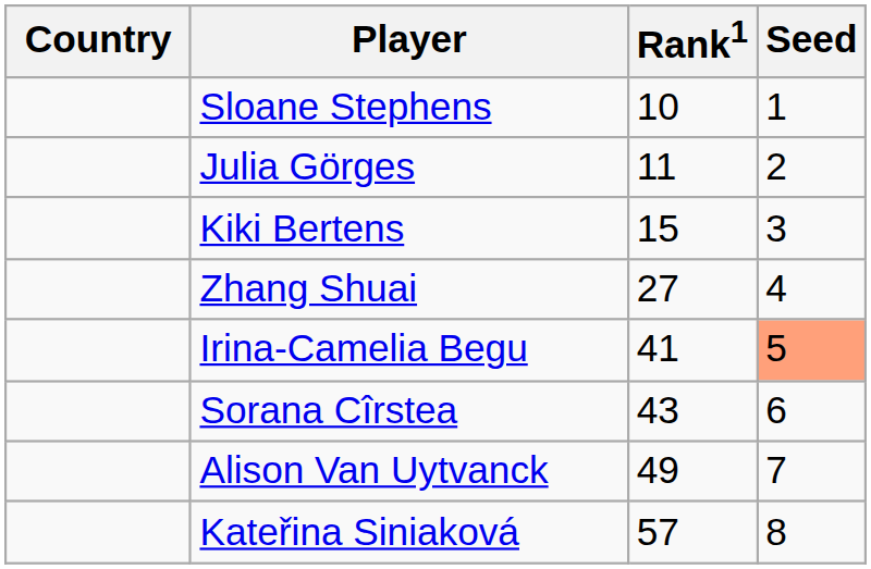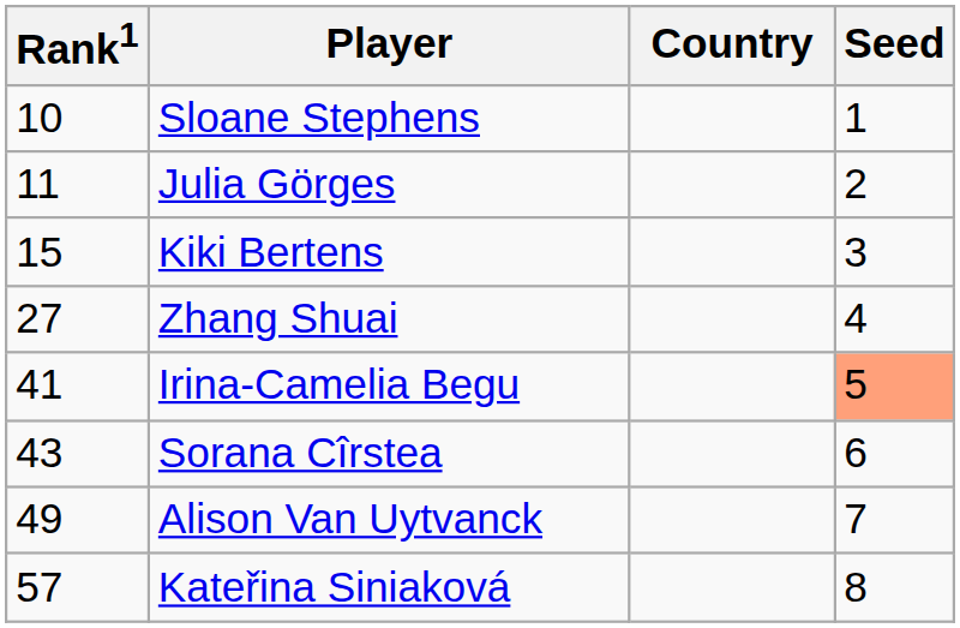columns swapped: Country <-> Rank1
